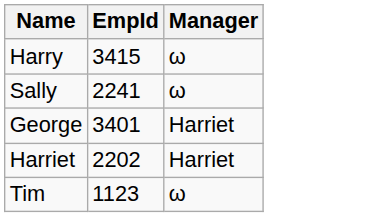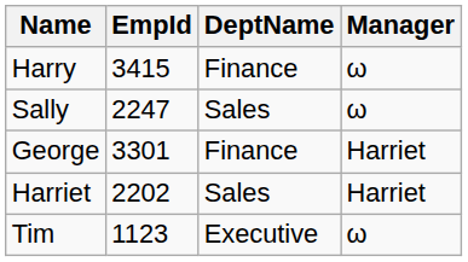+ column: DeptName | Finance | Sales | Finance | Sales | Executive
Sally | EmpId: 2241 -> 2247
George | EmpId: 3401 -> 3301
